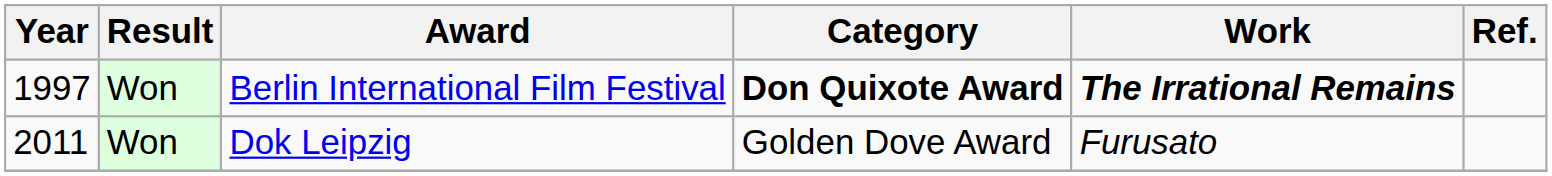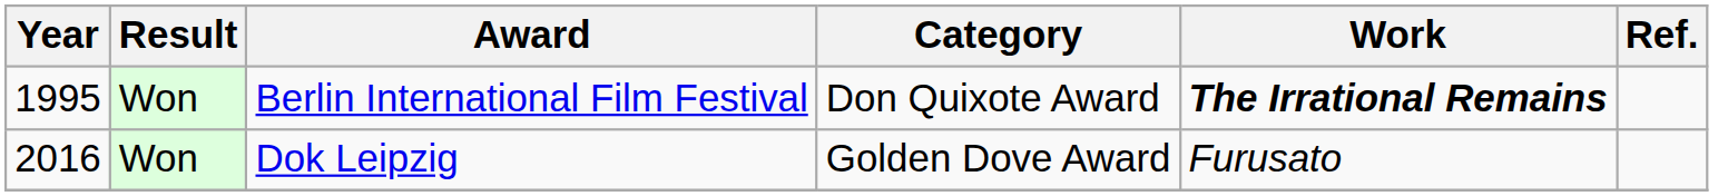Berlin International Film Festival | Year: 1997 -> 1995
Berlin International Film Festival | Category: bold -> normal
Dok Leipzig | Year: 2011 -> 2016
